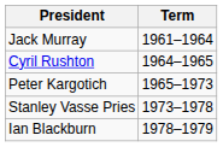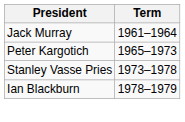- row: Cyril Rushton | 1964–1965
